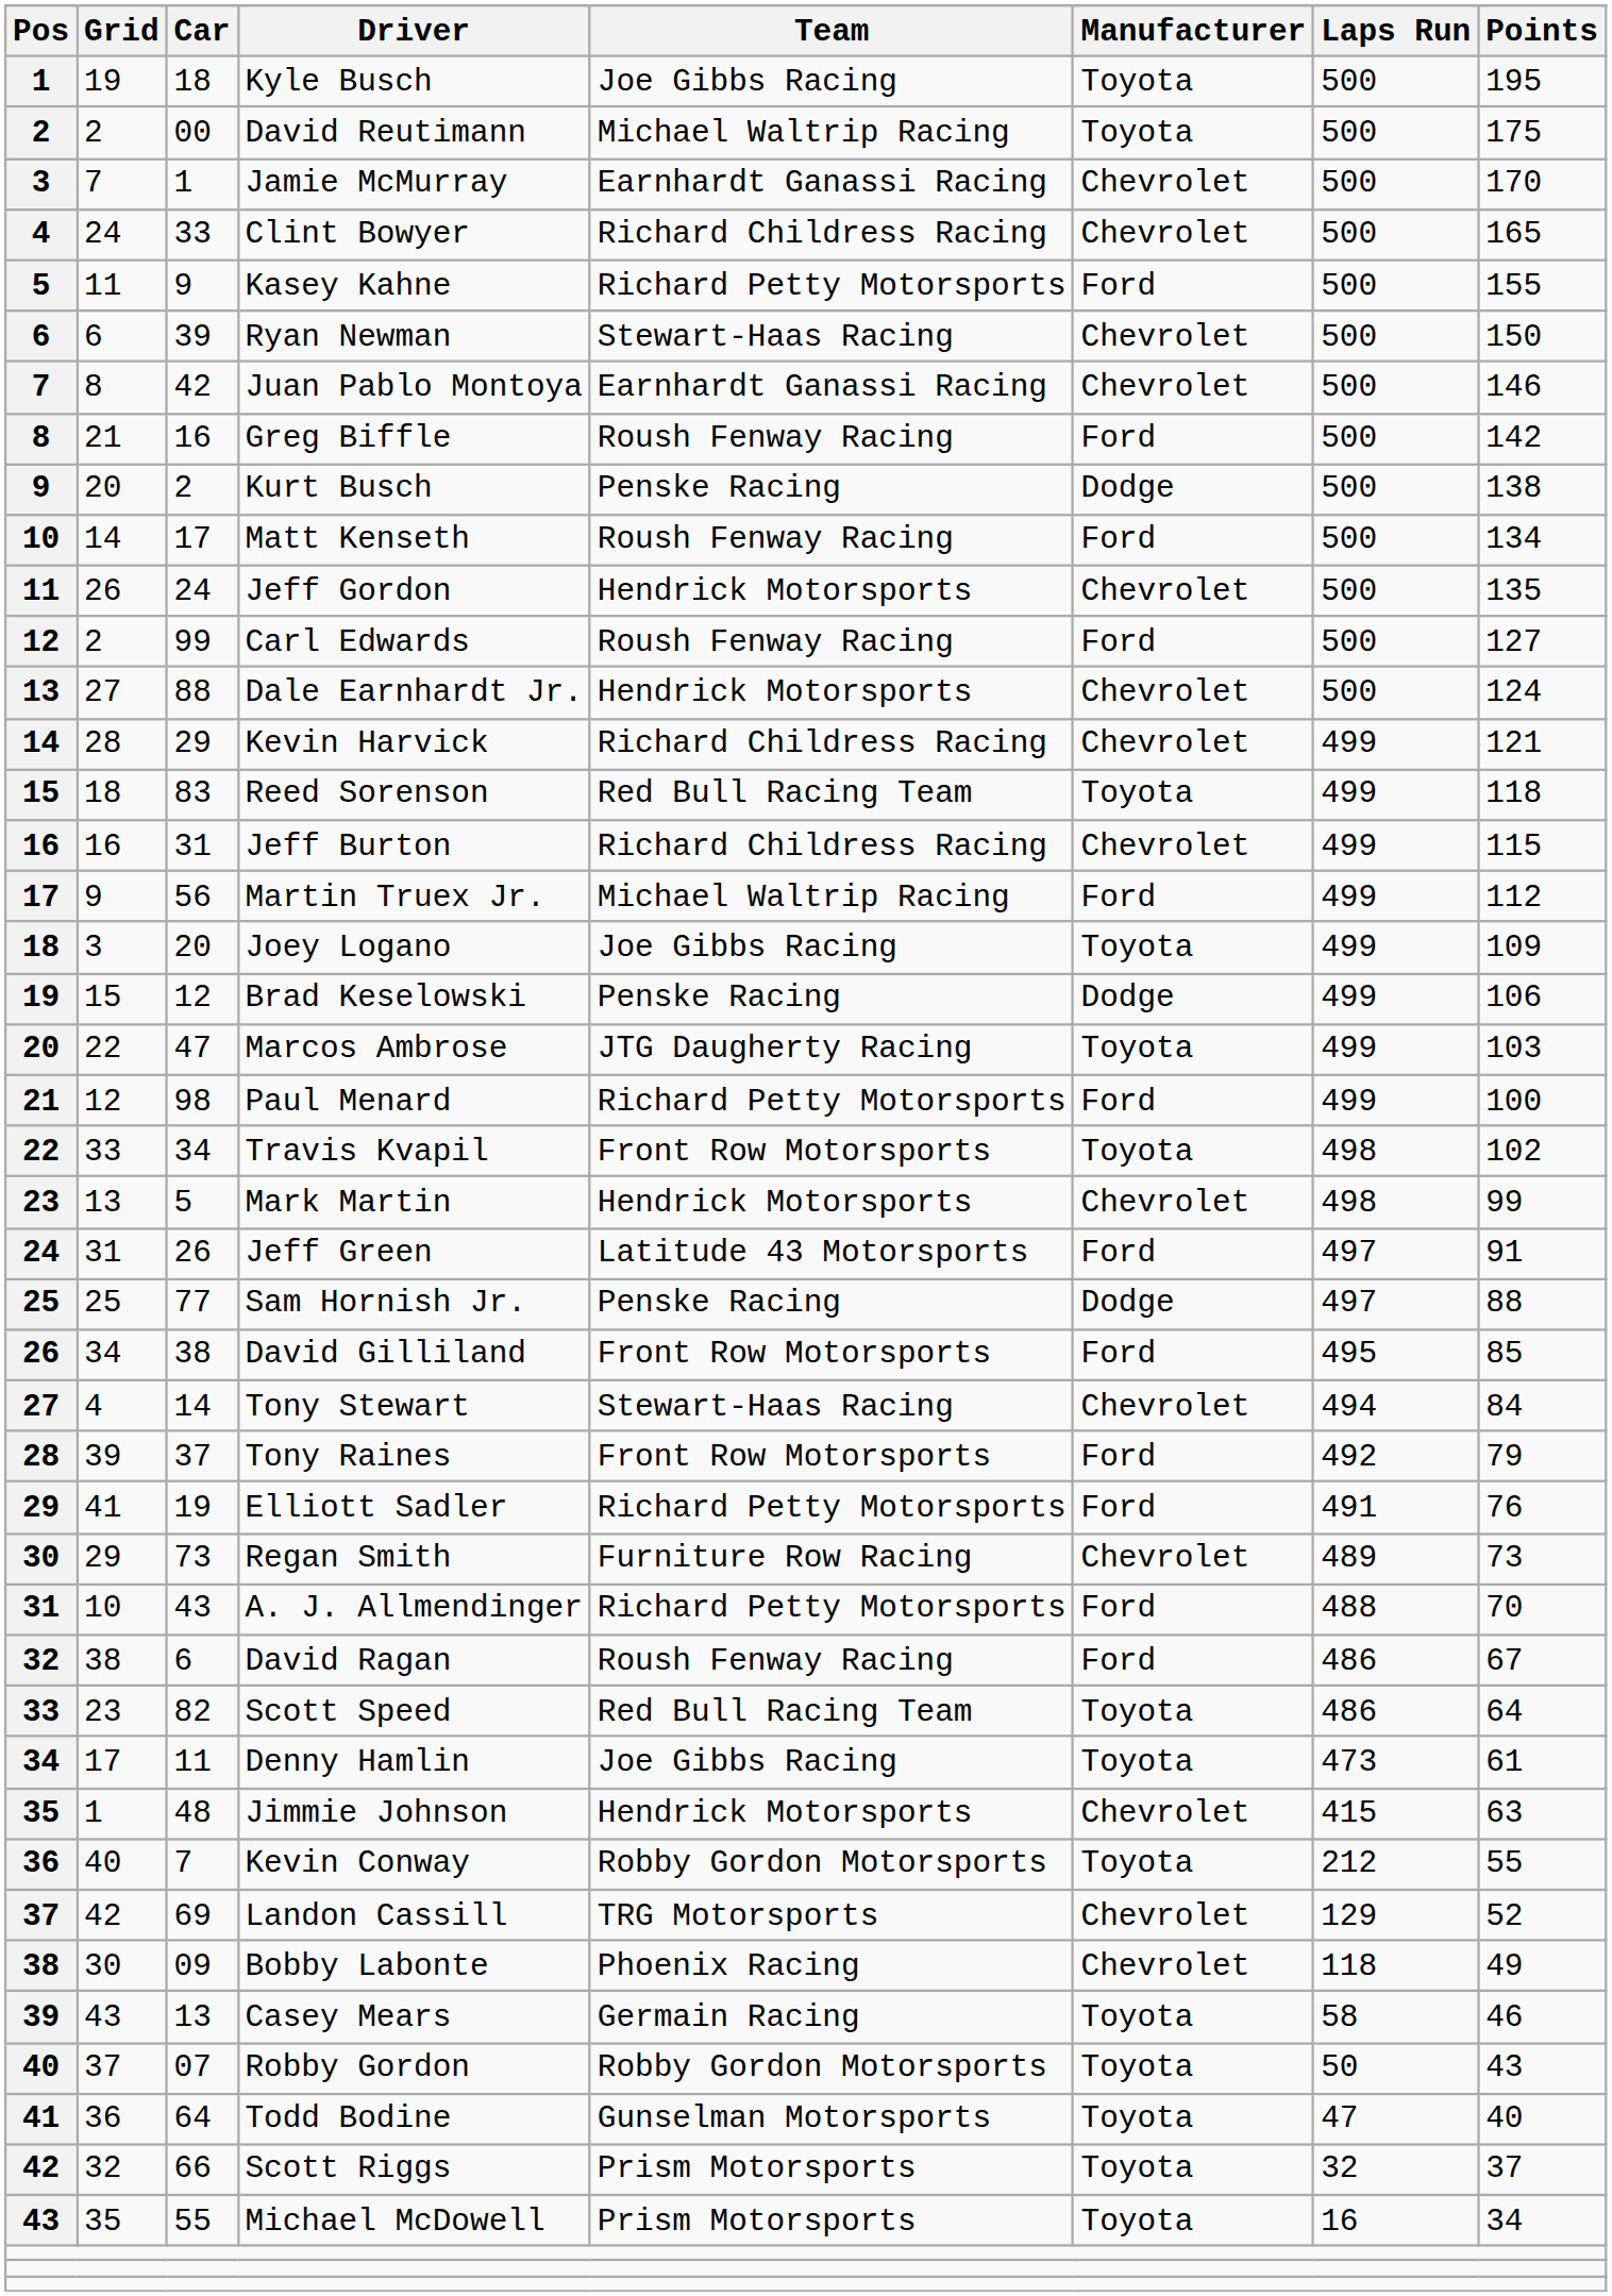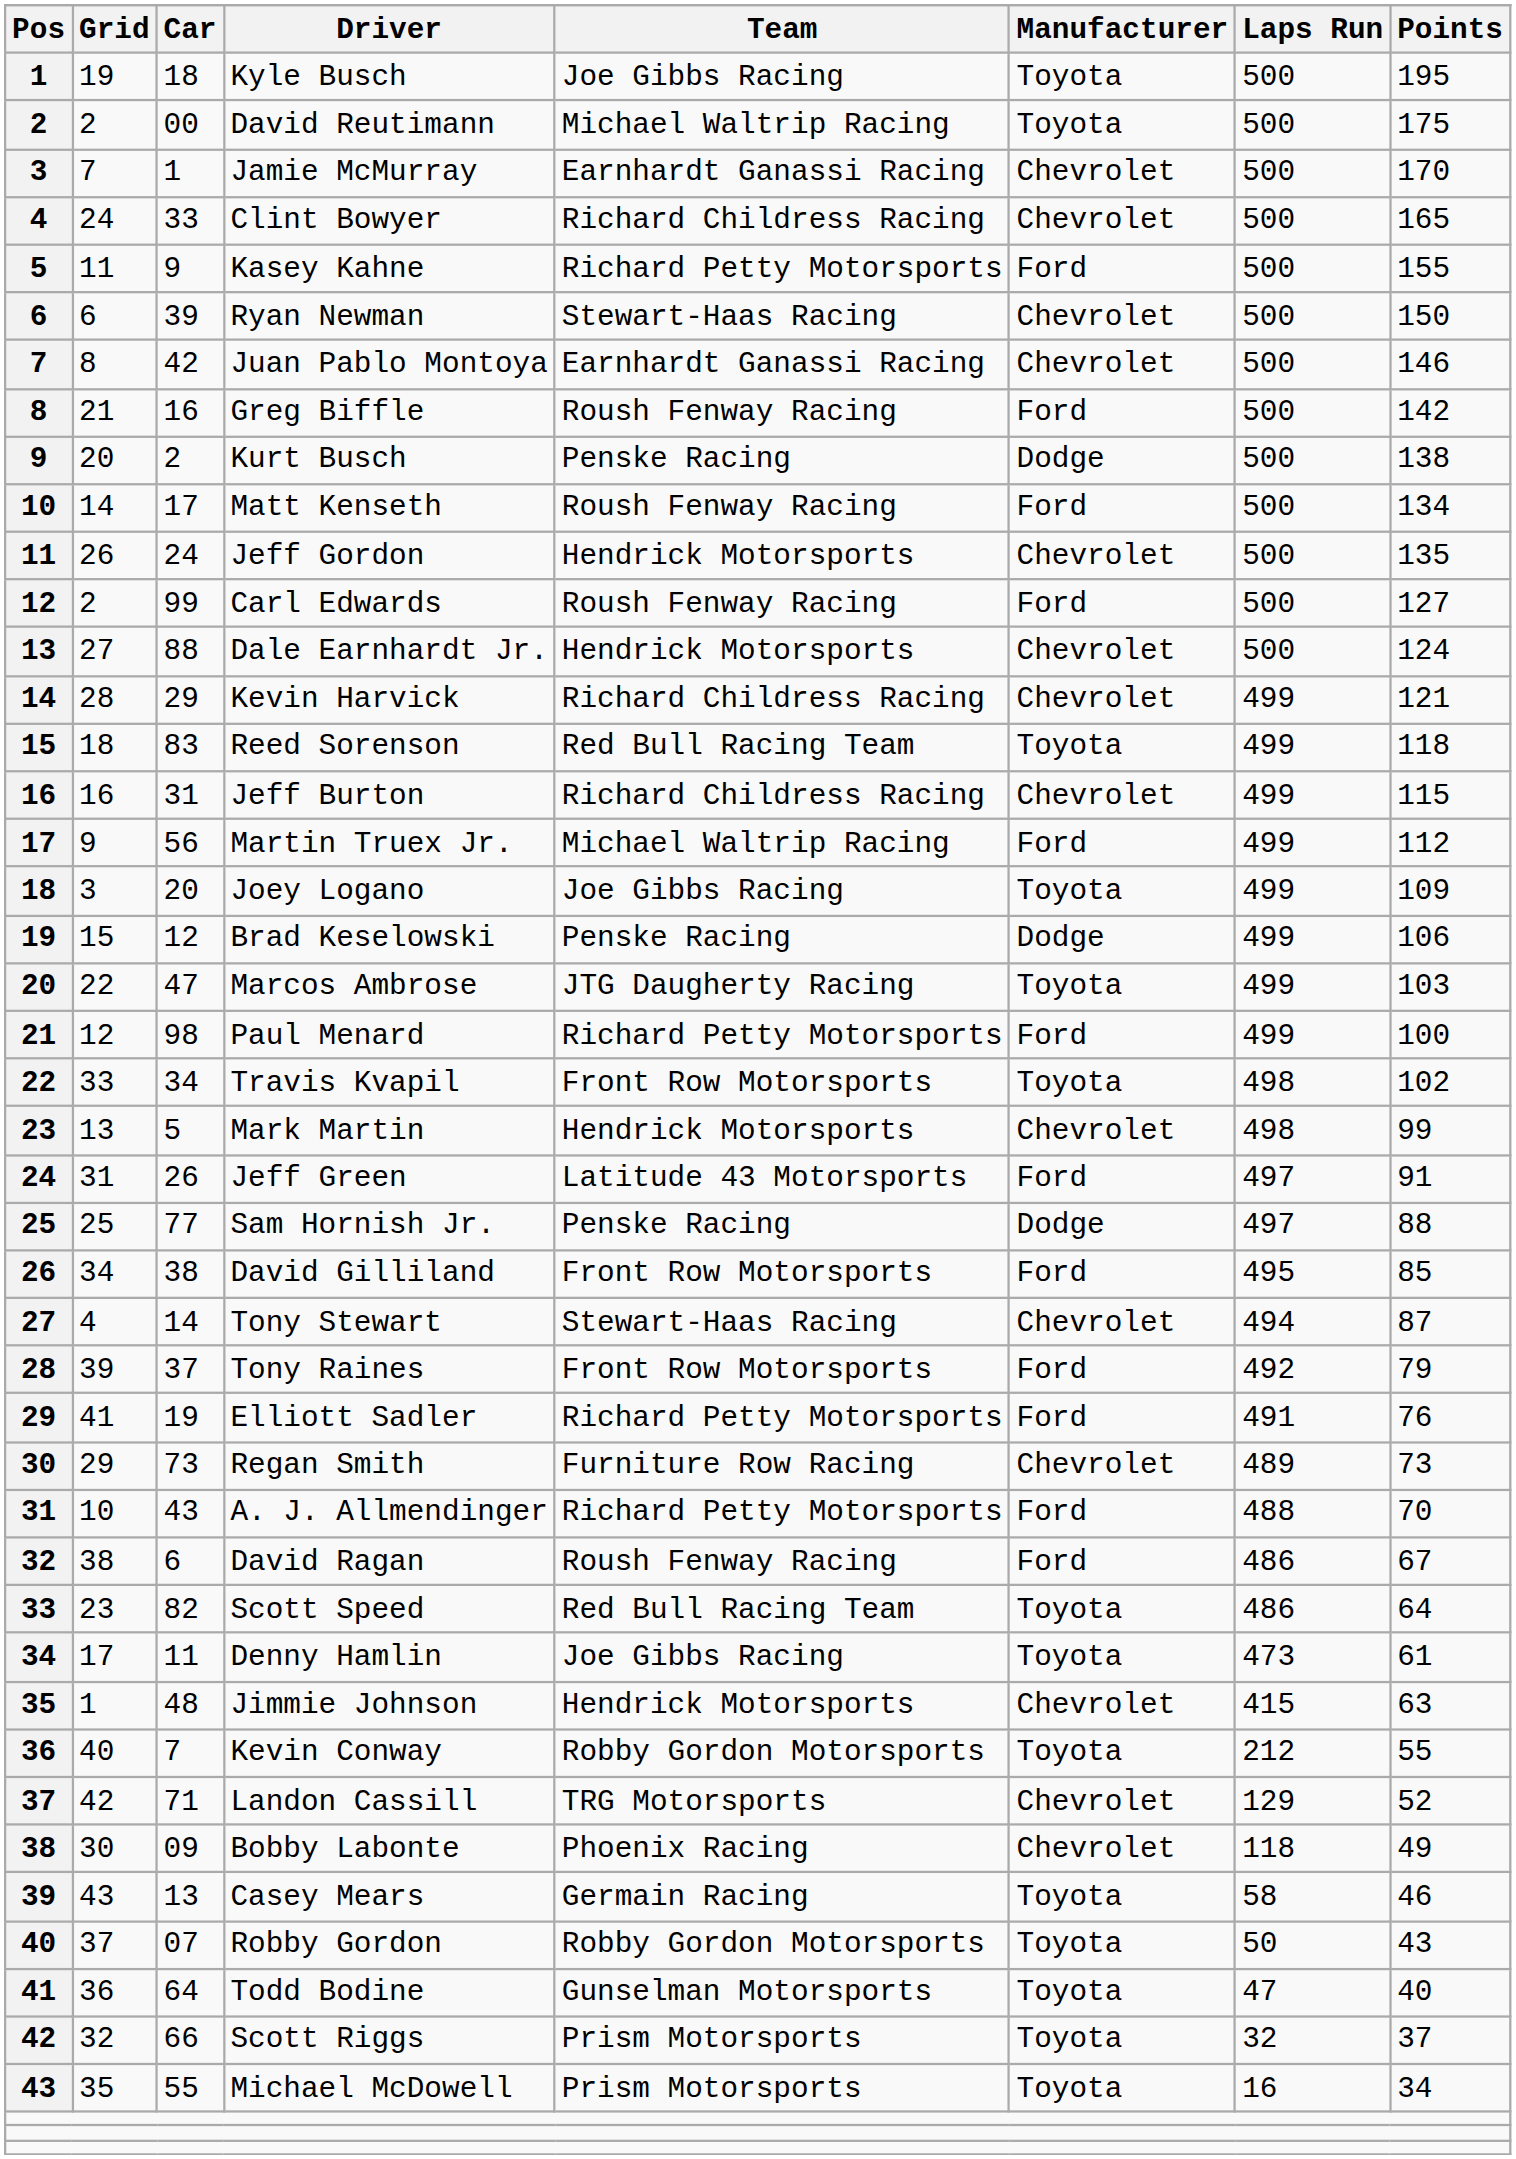Tony Stewart | Points: 84 -> 87
Landon Cassill | Car: 69 -> 71
